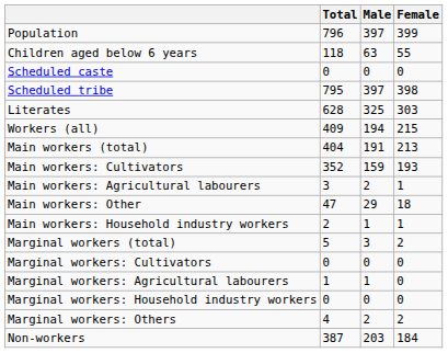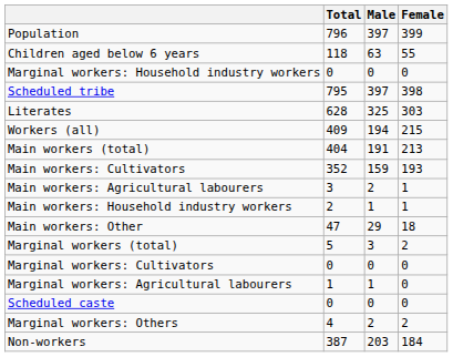rows swapped: Scheduled caste <-> Marginal workers: Household industry workers
rows swapped: Main workers: Household industry workers <-> Main workers: Other
